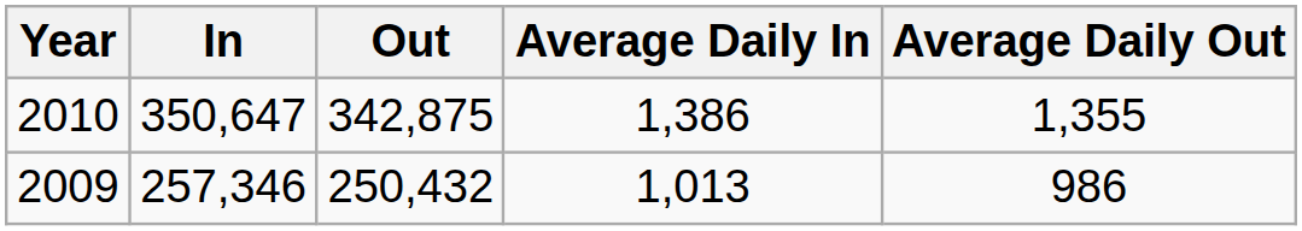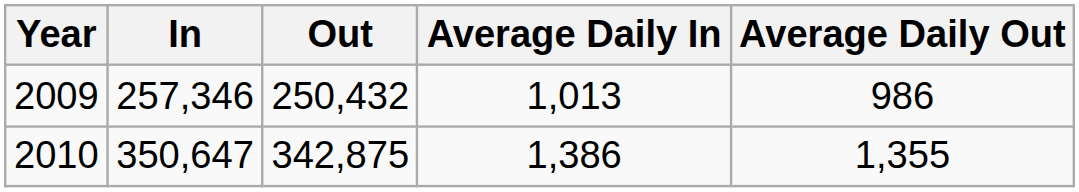rows swapped: 2009 <-> 2010
